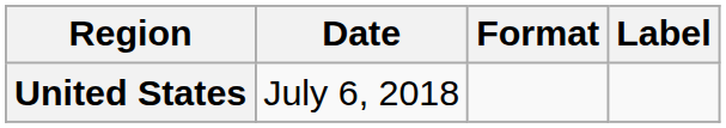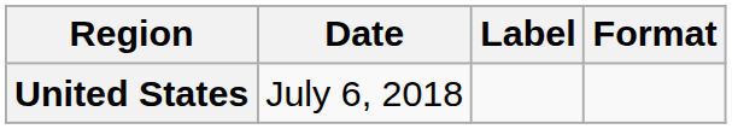columns swapped: Format <-> Label
